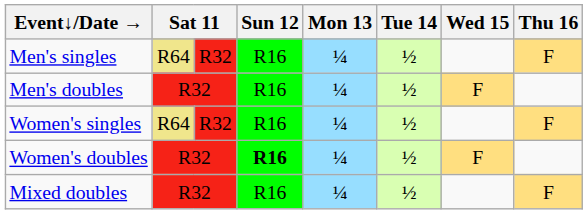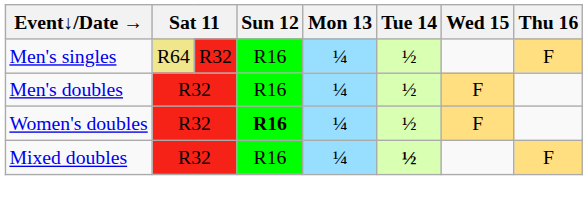- row: Women's singles | R64 | R32 | R16 | ¼ | ½ | F
Mixed doubles | Tue 14: normal -> bold
